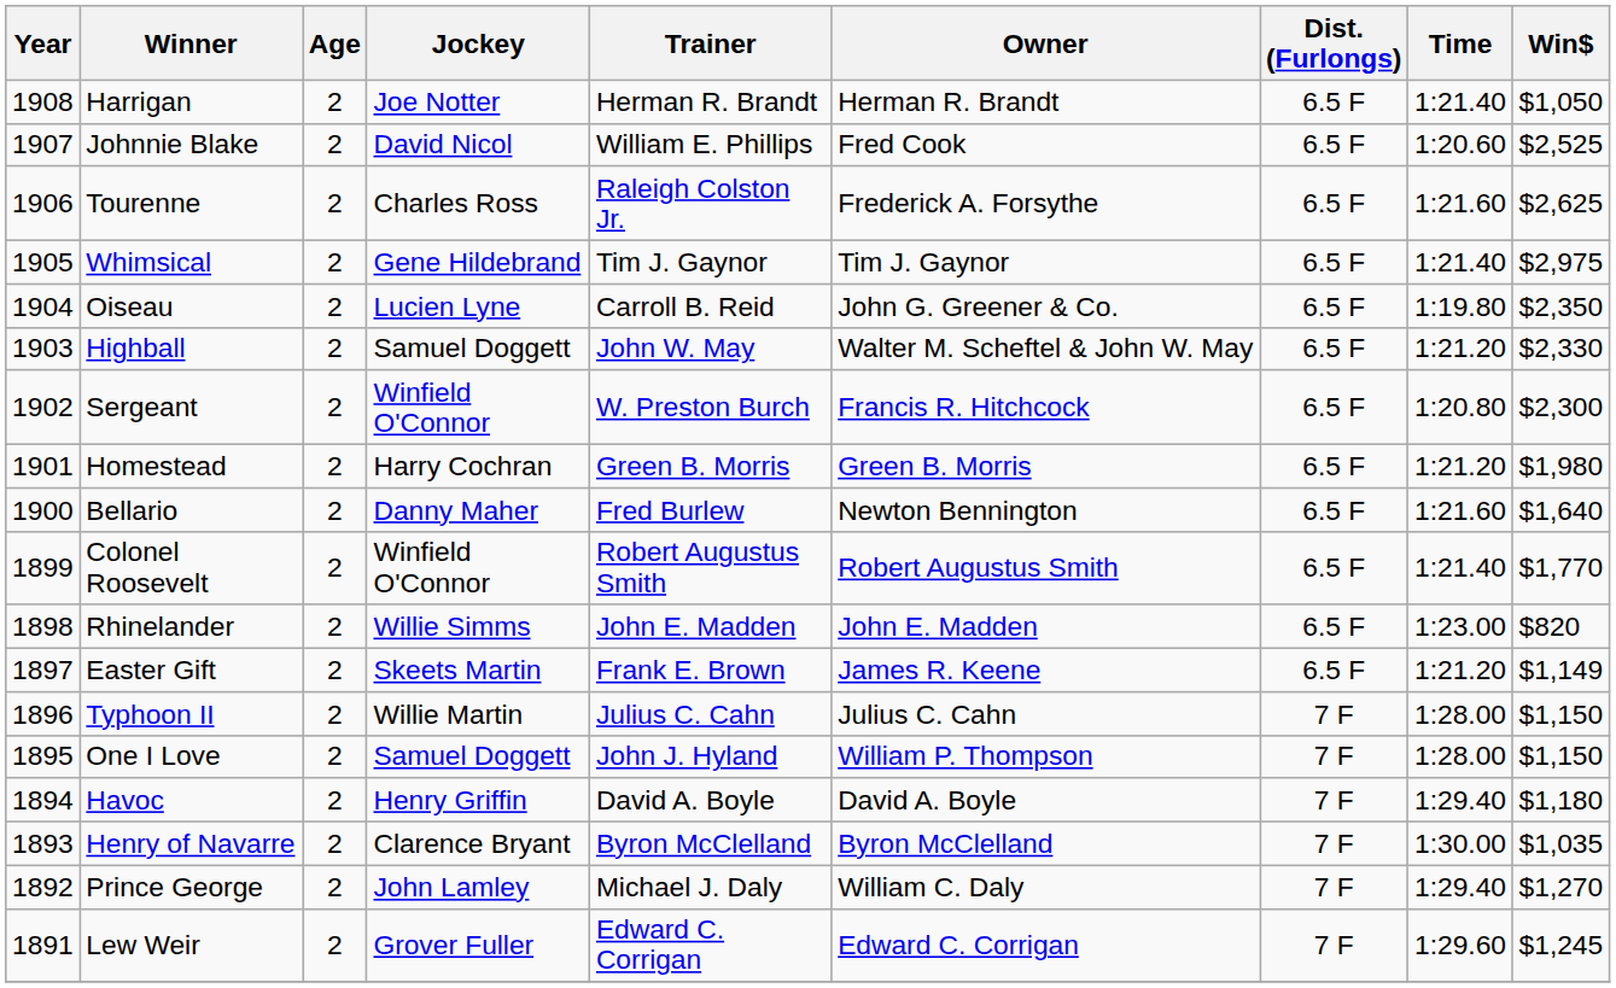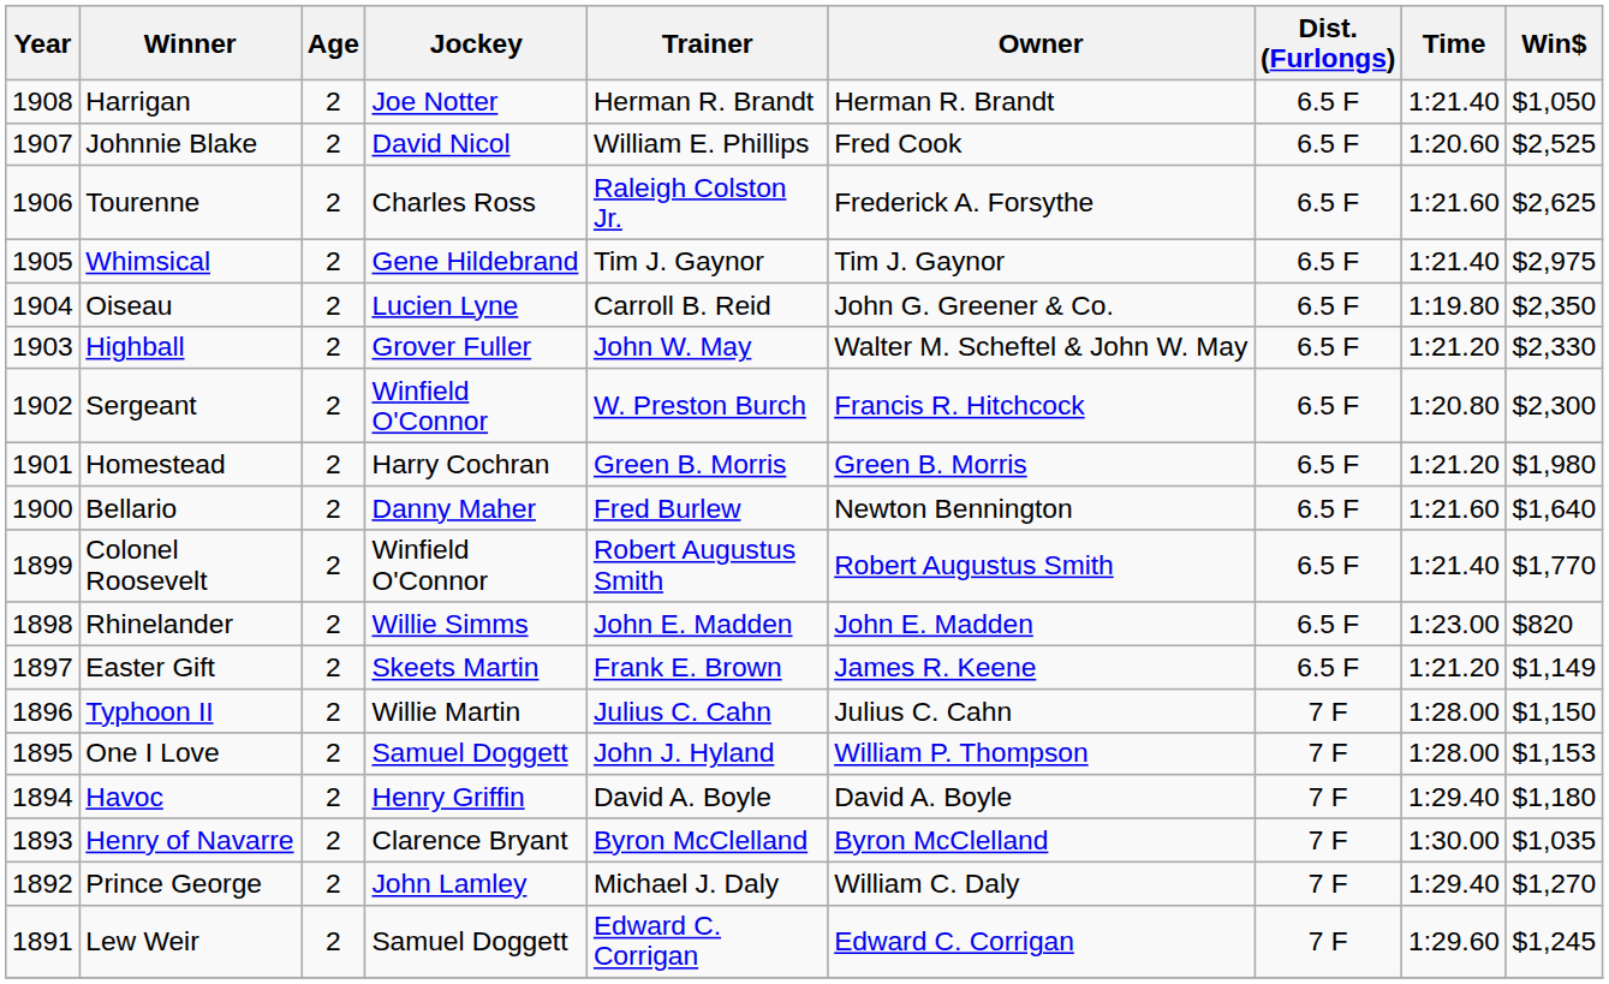Highball | Jockey: Samuel Doggett -> Grover Fuller
One I Love | Win$: $1,150 -> $1,153
Lew Weir | Jockey: Grover Fuller -> Samuel Doggett
